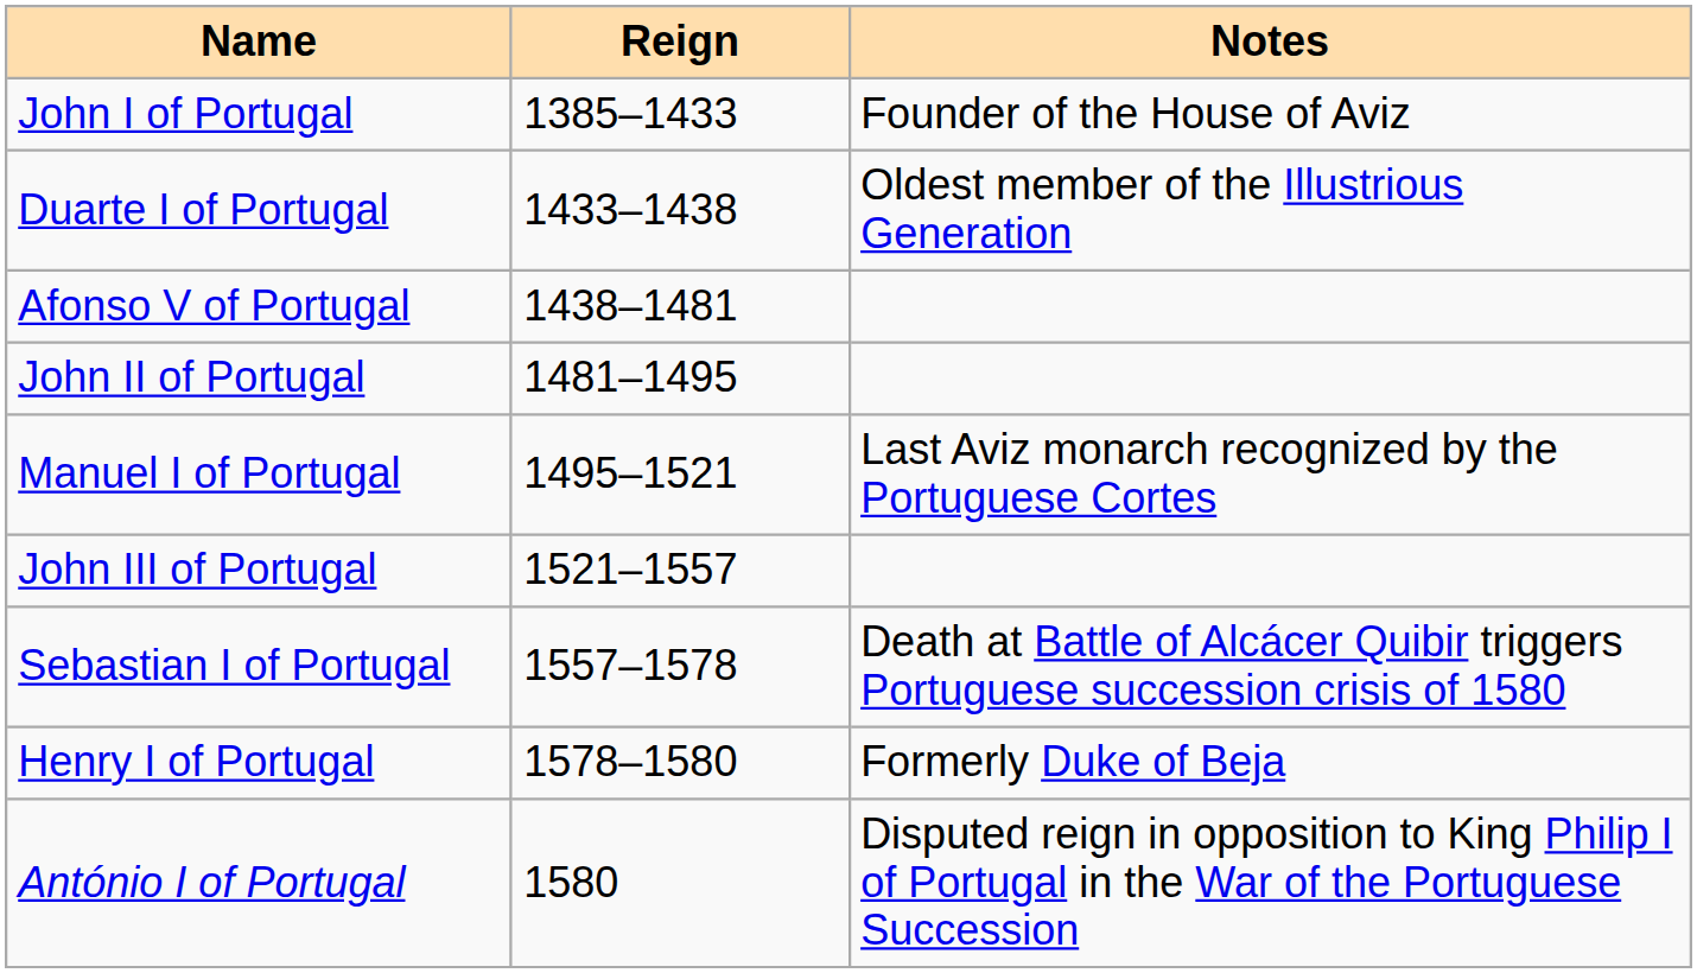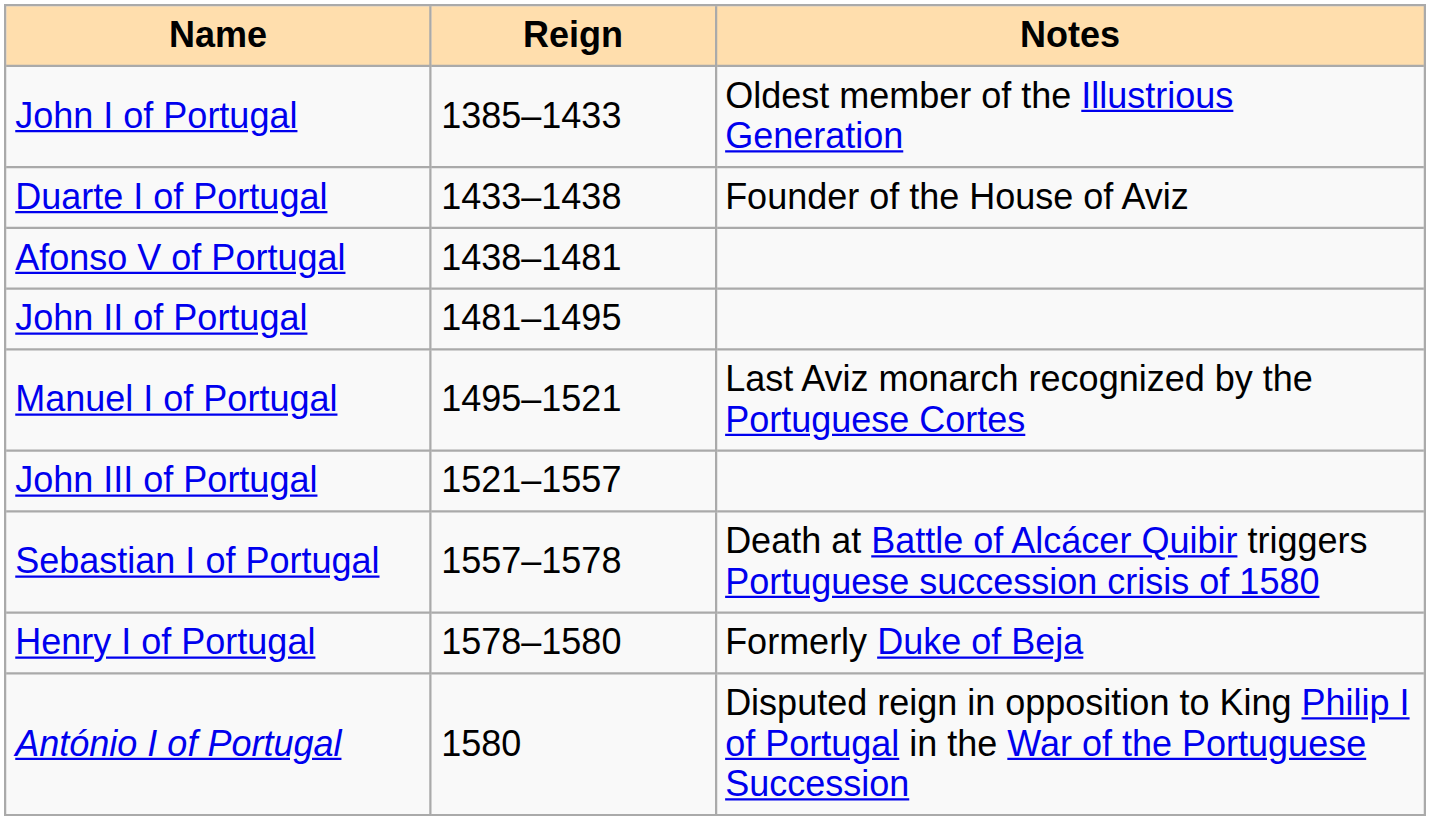John I of Portugal | Notes: Founder of the House of Aviz -> Oldest member of the Illustrious Generation
Duarte I of Portugal | Notes: Oldest member of the Illustrious Generation -> Founder of the House of Aviz
